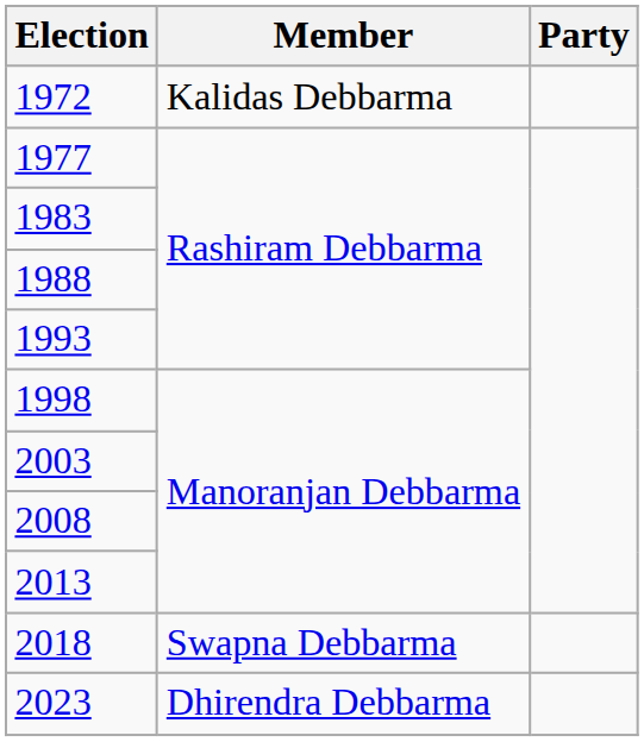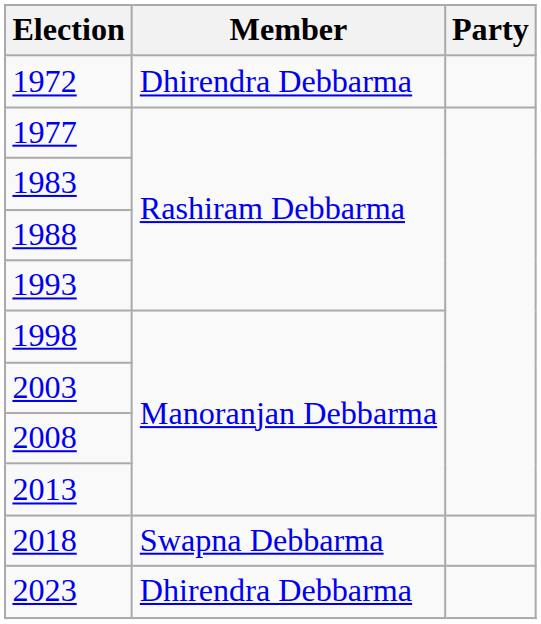1972 | Member: Kalidas Debbarma -> Dhirendra Debbarma
